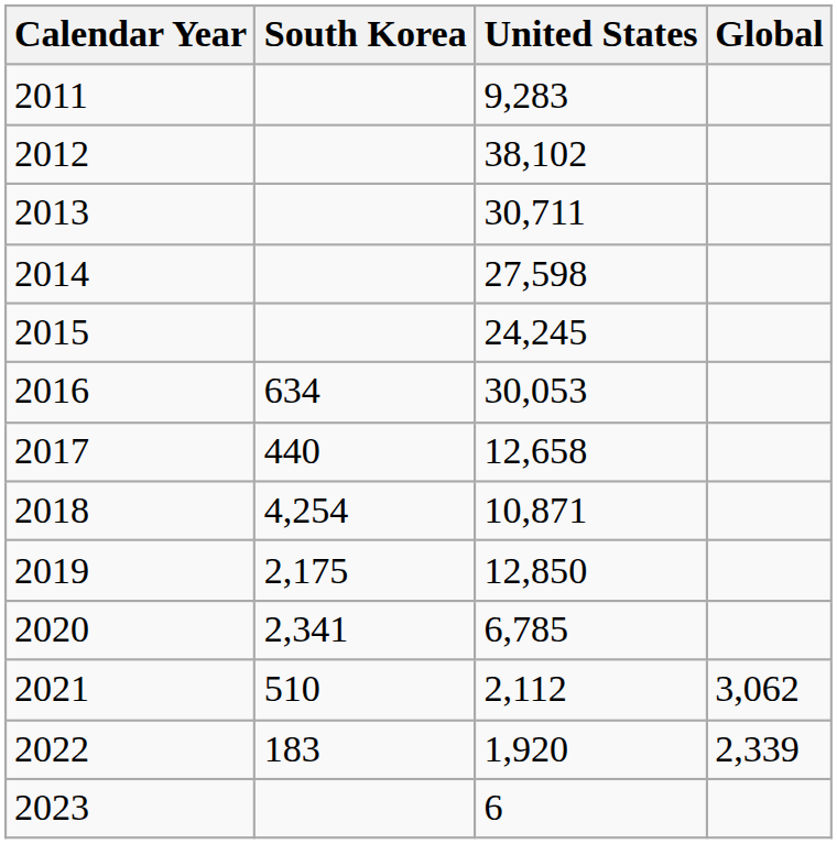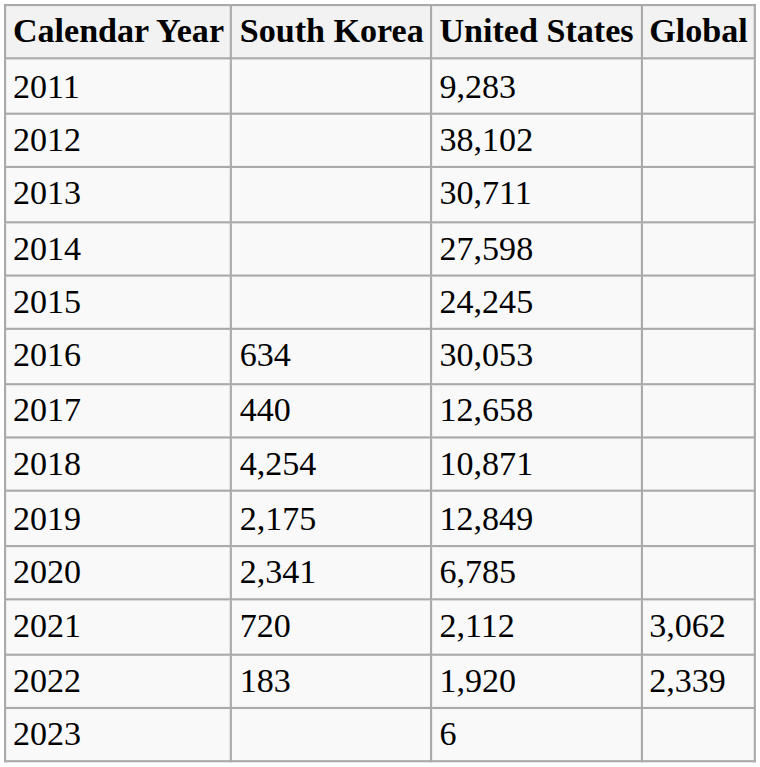2019 | United States: 12,850 -> 12,849
2021 | South Korea: 510 -> 720
